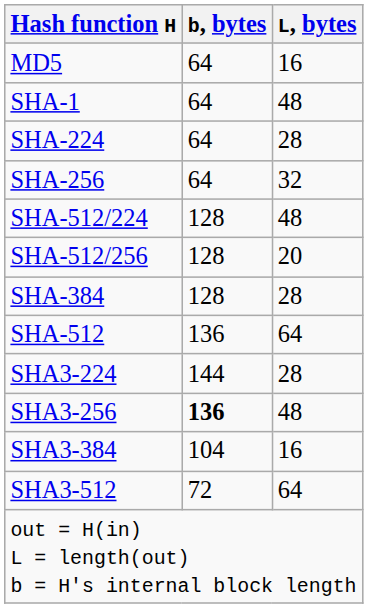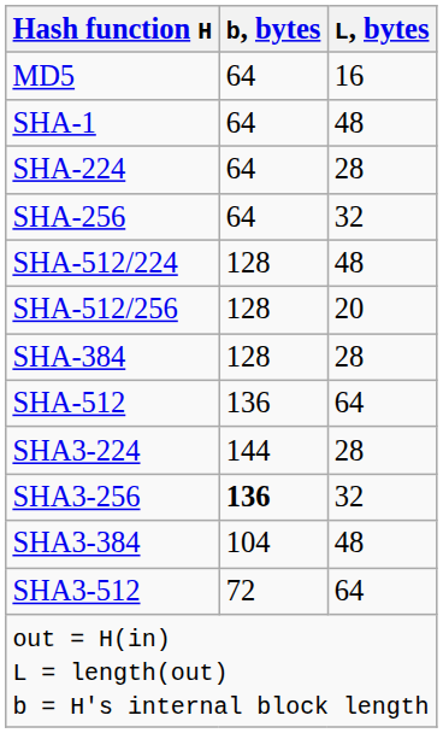SHA3-256 | L, bytes: 48 -> 32
SHA3-384 | L, bytes: 16 -> 48
